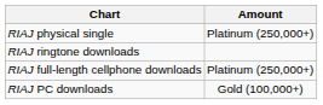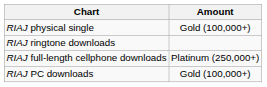RIAJ physical single | Amount: Platinum (250,000+) -> Gold (100,000+)
